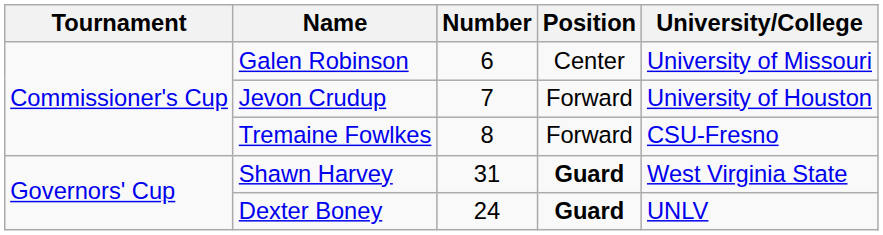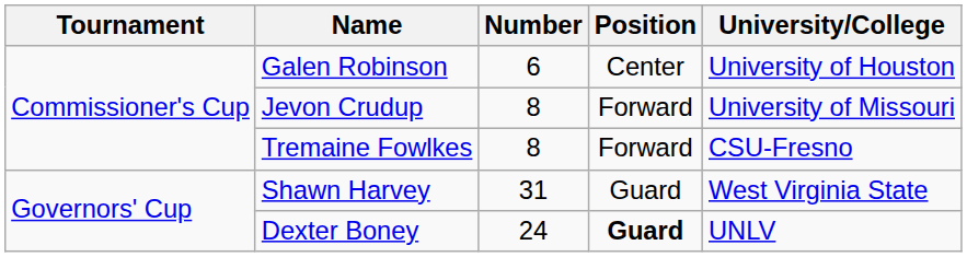Galen Robinson | University/College: University of Missouri -> University of Houston
Jevon Crudup | Number: 7 -> 8
Jevon Crudup | University/College: University of Houston -> University of Missouri
Shawn Harvey | Position: bold -> normal
